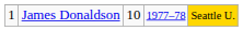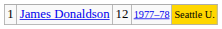James Donaldson | column 3: 10 -> 12
